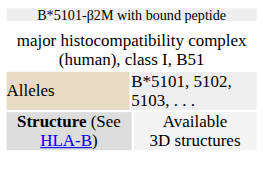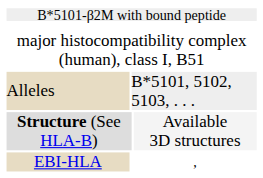+ row: EBI-HLA | ,
